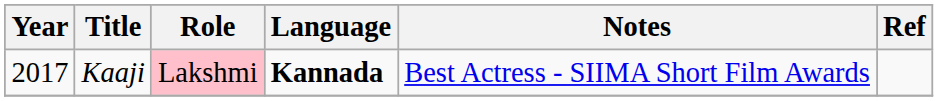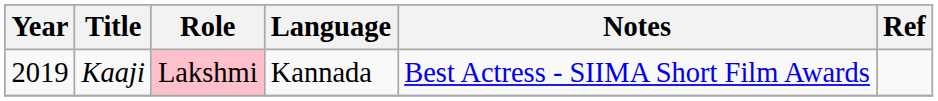Kaaji | Year: 2017 -> 2019
Kaaji | Language: bold -> normal
